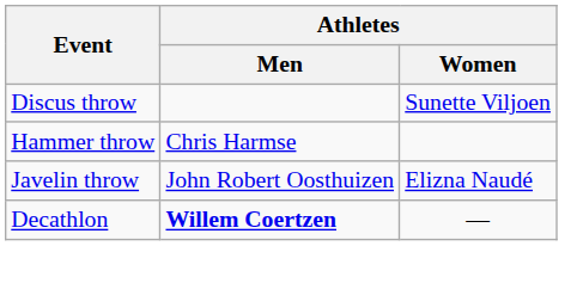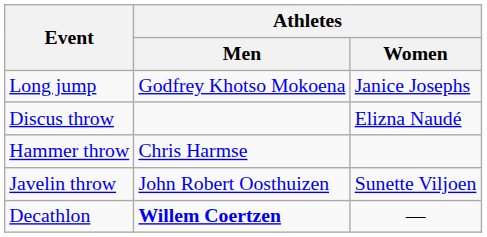+ row: Long jump | Godfrey Khotso Mokoena | Janice Josephs
Discus throw | Athletes / Women: Sunette Viljoen -> Elizna Naudé
Javelin throw | Athletes / Women: Elizna Naudé -> Sunette Viljoen
